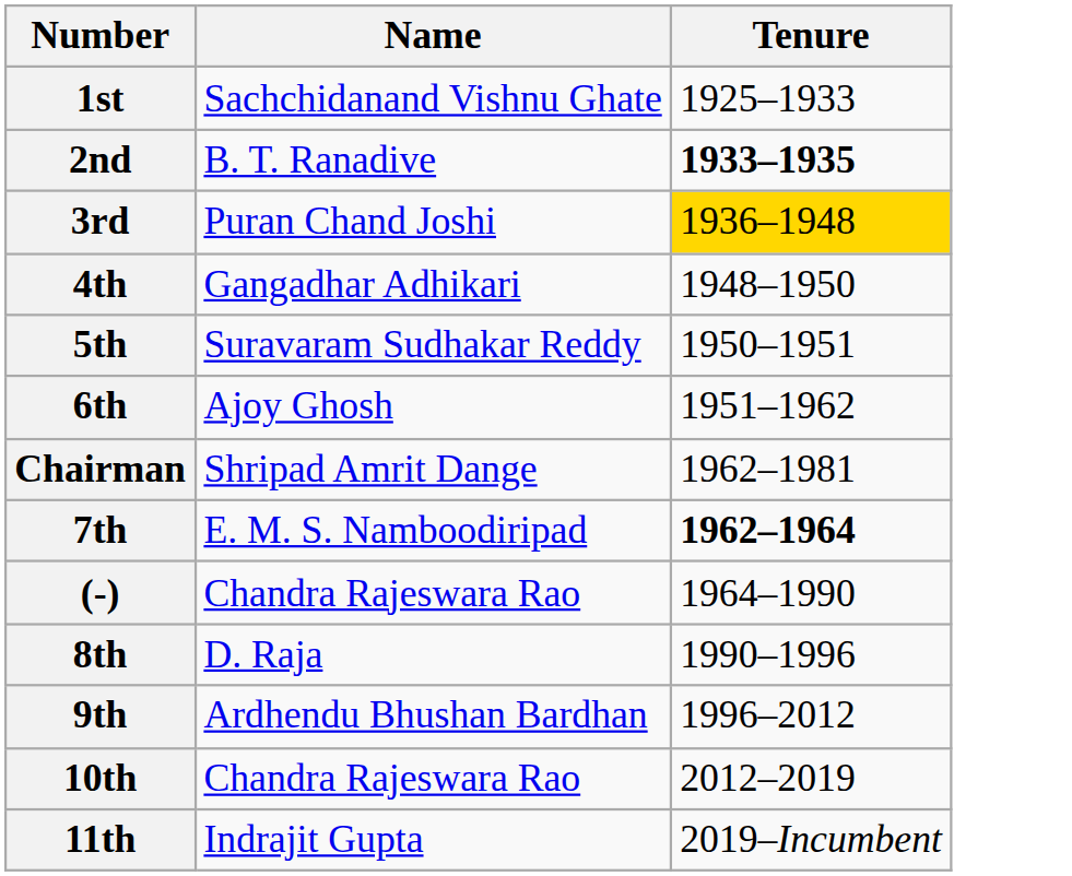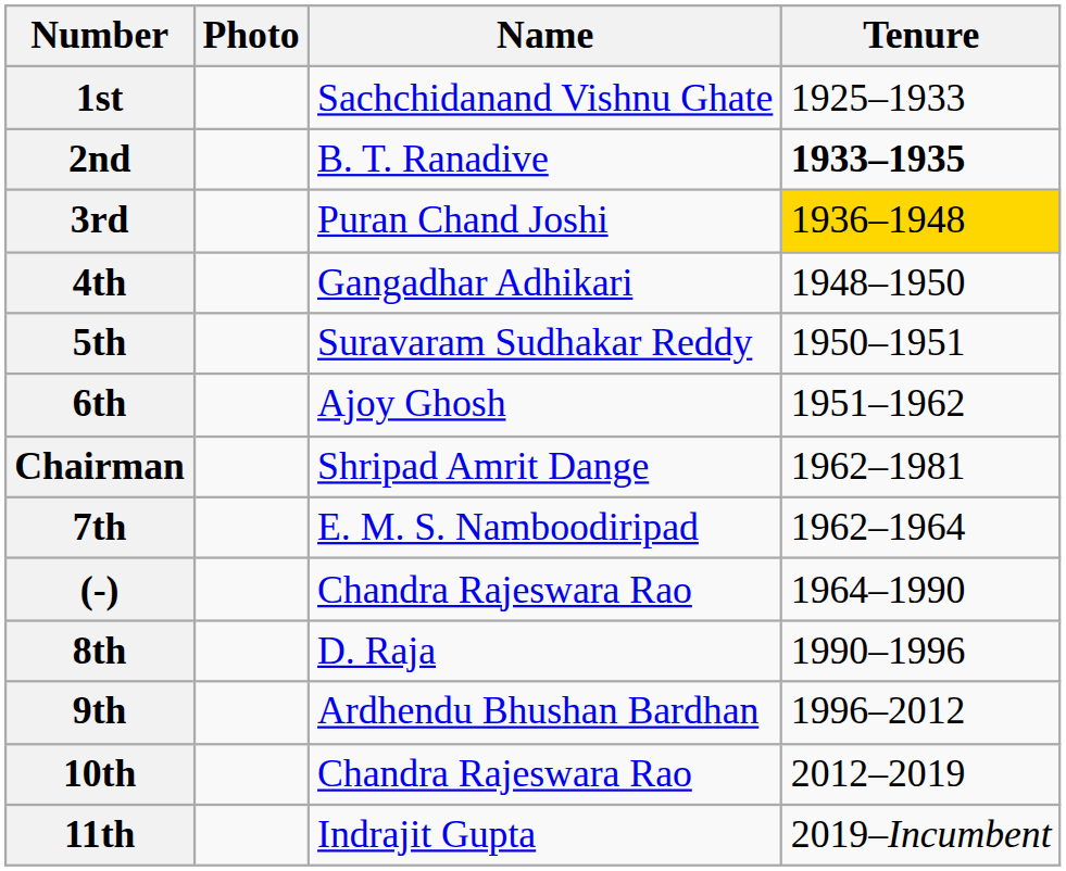+ column: Photo
7th | Tenure: bold -> normal
